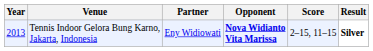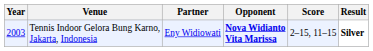Tennis Indoor Gelora Bung Karno, Jakarta, Indonesia | Year: 2013 -> 2003
